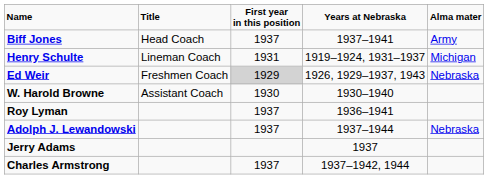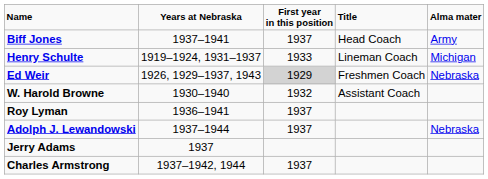columns swapped: Title <-> Years at Nebraska
Henry Schulte | First year in this position: 1931 -> 1933
W. Harold Browne | First year in this position: 1930 -> 1932
